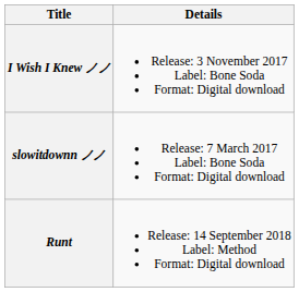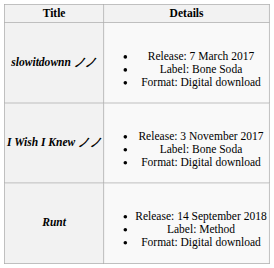rows swapped: slowitdownn ノノ <-> I Wish I Knew ノノ
